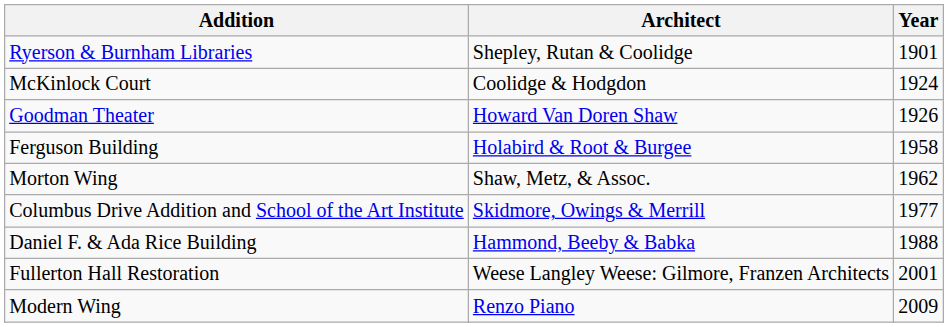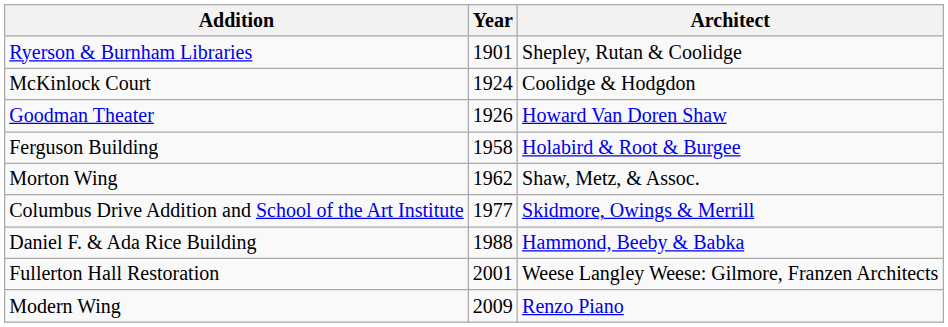columns swapped: Architect <-> Year
